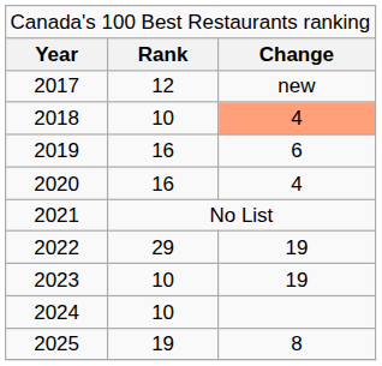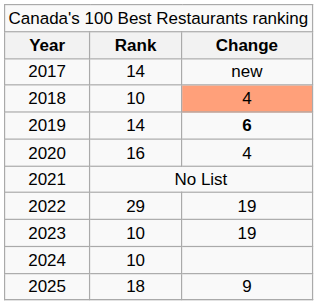2017 | column 2: 12 -> 14
2019 | column 2: 16 -> 14
2019 | column 3: normal -> bold
2025 | column 2: 19 -> 18
2025 | column 3: 8 -> 9
